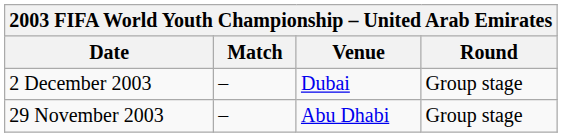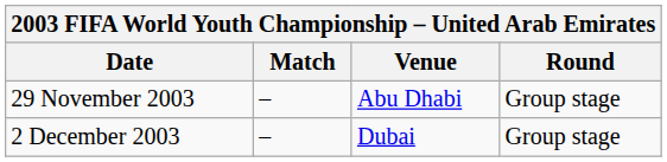rows swapped: 29 November 2003 <-> 2 December 2003
